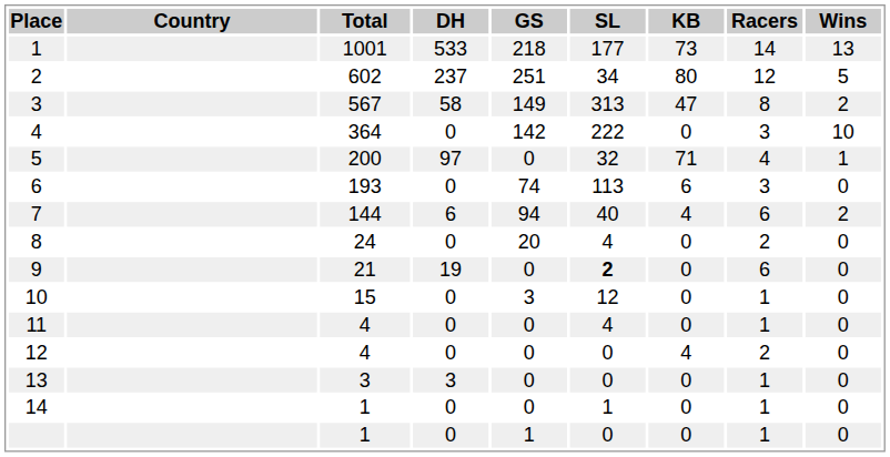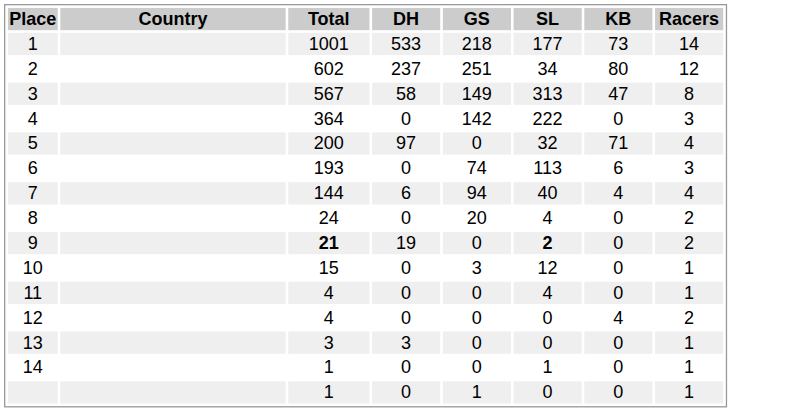- column: Wins | 13 | 5 | 2 | 10 | 1 | 0 | 2 | 0 | 0 | 0 | 0 | 0 | 0 | 0 | 0
7 | Racers: 6 -> 4
9 | Total: normal -> bold
9 | Racers: 6 -> 2
